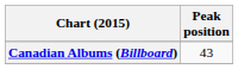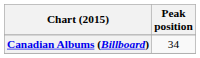Canadian Albums (Billboard) | Peak position: 43 -> 34
